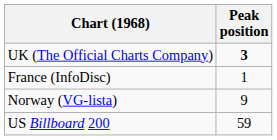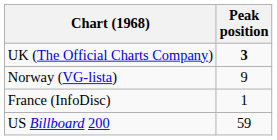rows swapped: Norway (VG-lista) <-> France (InfoDisc)
